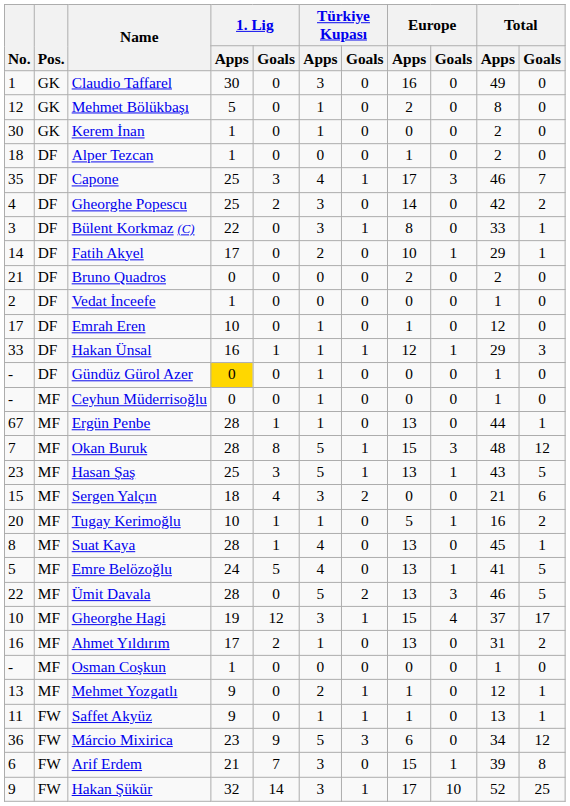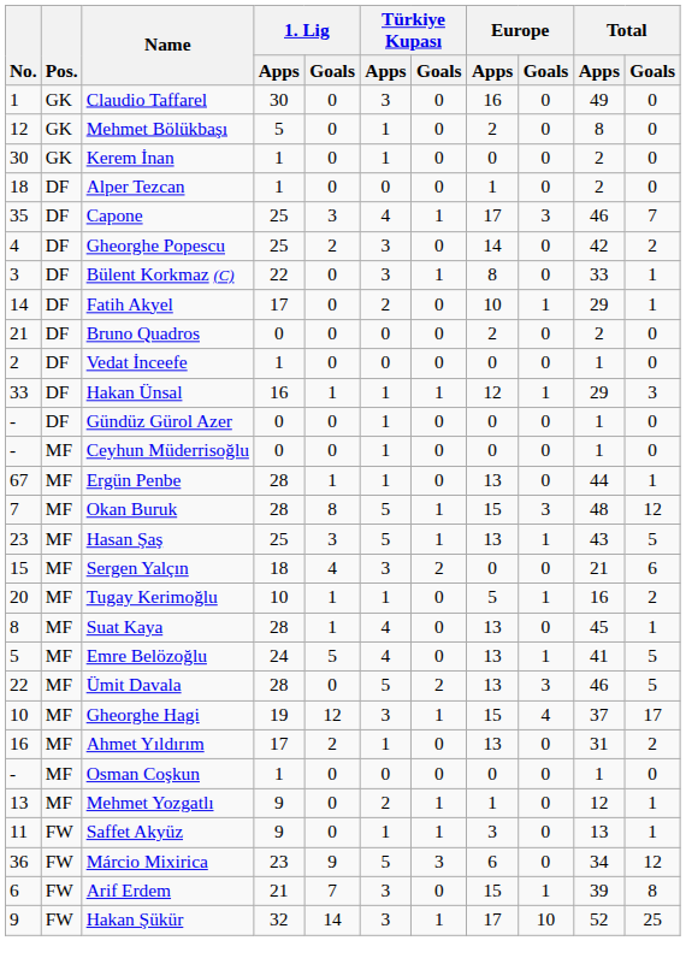- row: 17 | DF | Emrah Eren | 10 | 0 | 1 | 0 | 1 | 0 | 12 | 0
Gündüz Gürol Azer | 1. Lig / Apps: gold background -> no background
Saffet Akyüz | Europe / Apps: 1 -> 3
